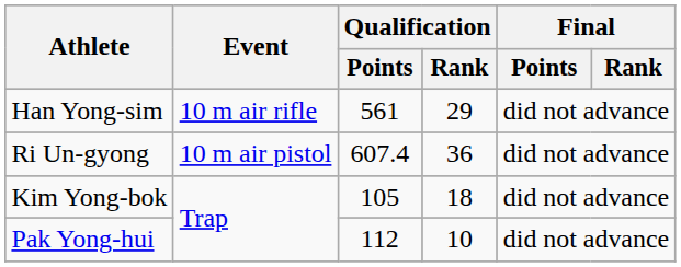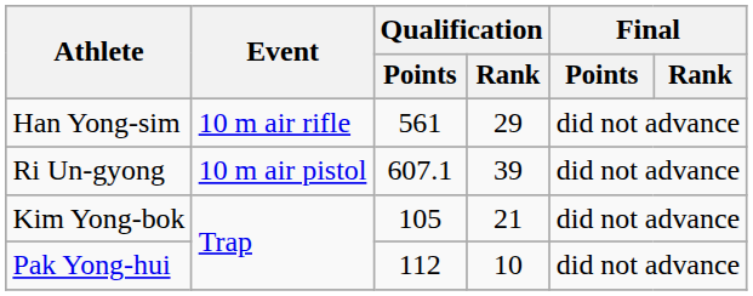Ri Un-gyong | Qualification / Points: 607.4 -> 607.1
Ri Un-gyong | Qualification / Rank: 36 -> 39
Kim Yong-bok | Qualification / Rank: 18 -> 21
